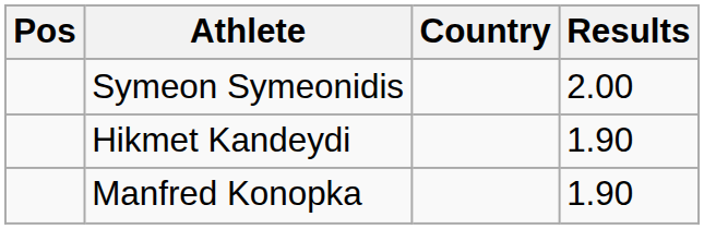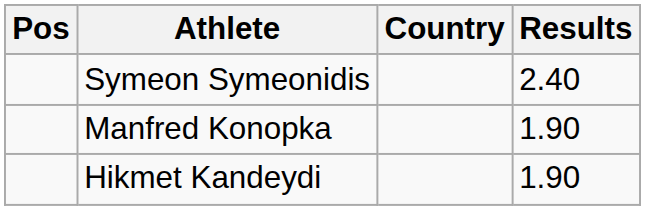Symeon Symeonidis | Results: 2.00 -> 2.40
rows swapped: Manfred Konopka <-> Hikmet Kandeydi
